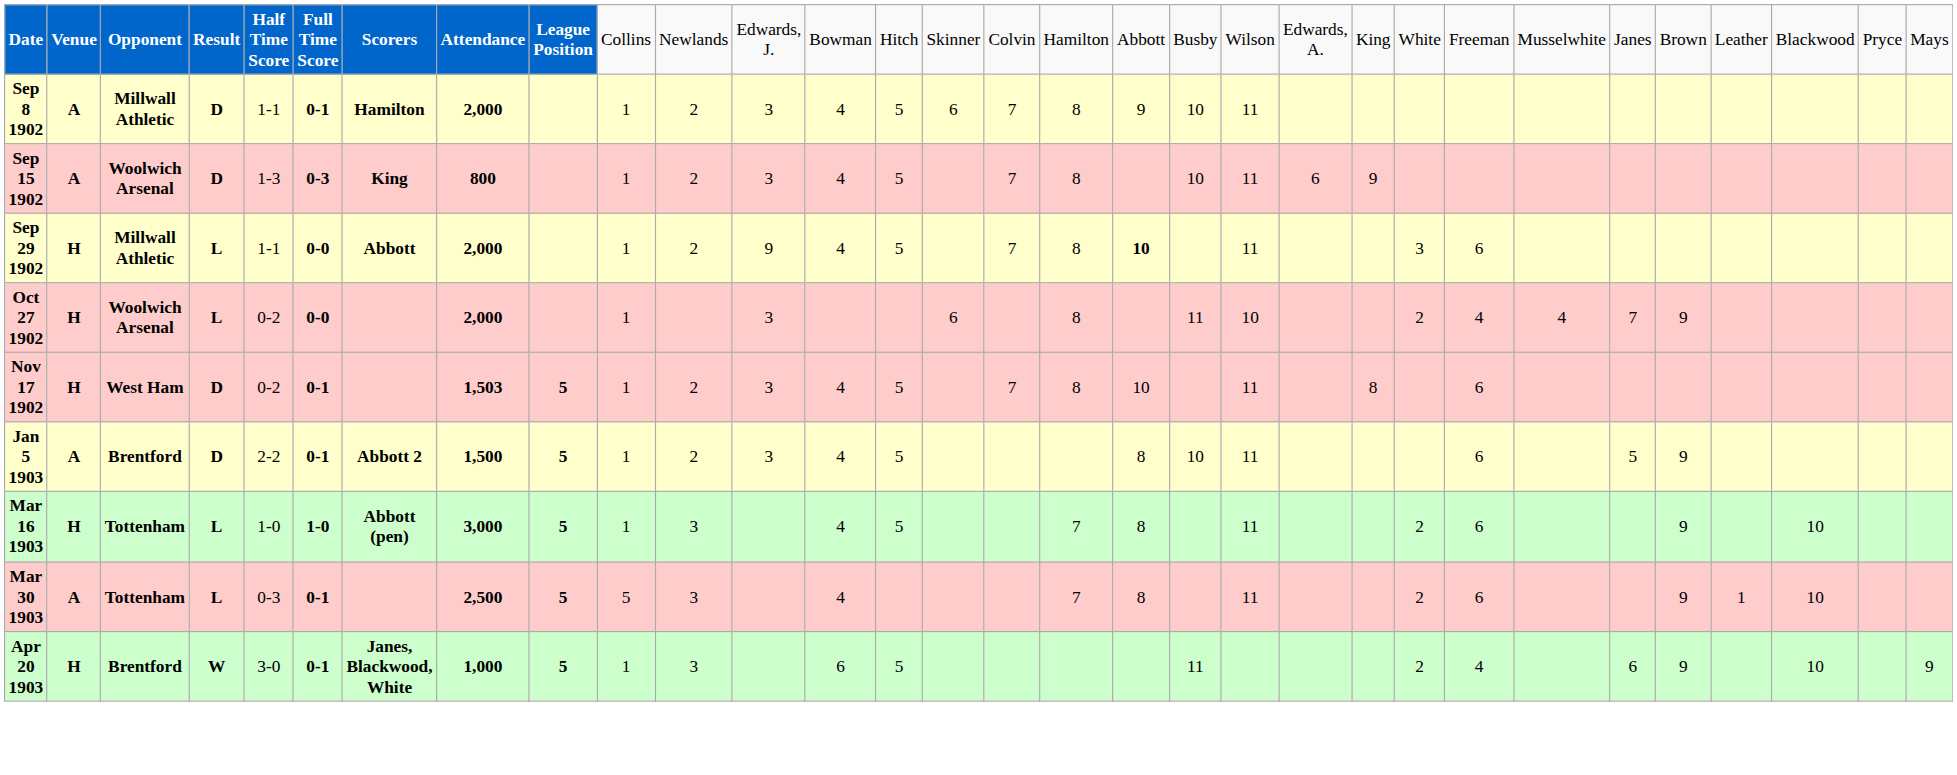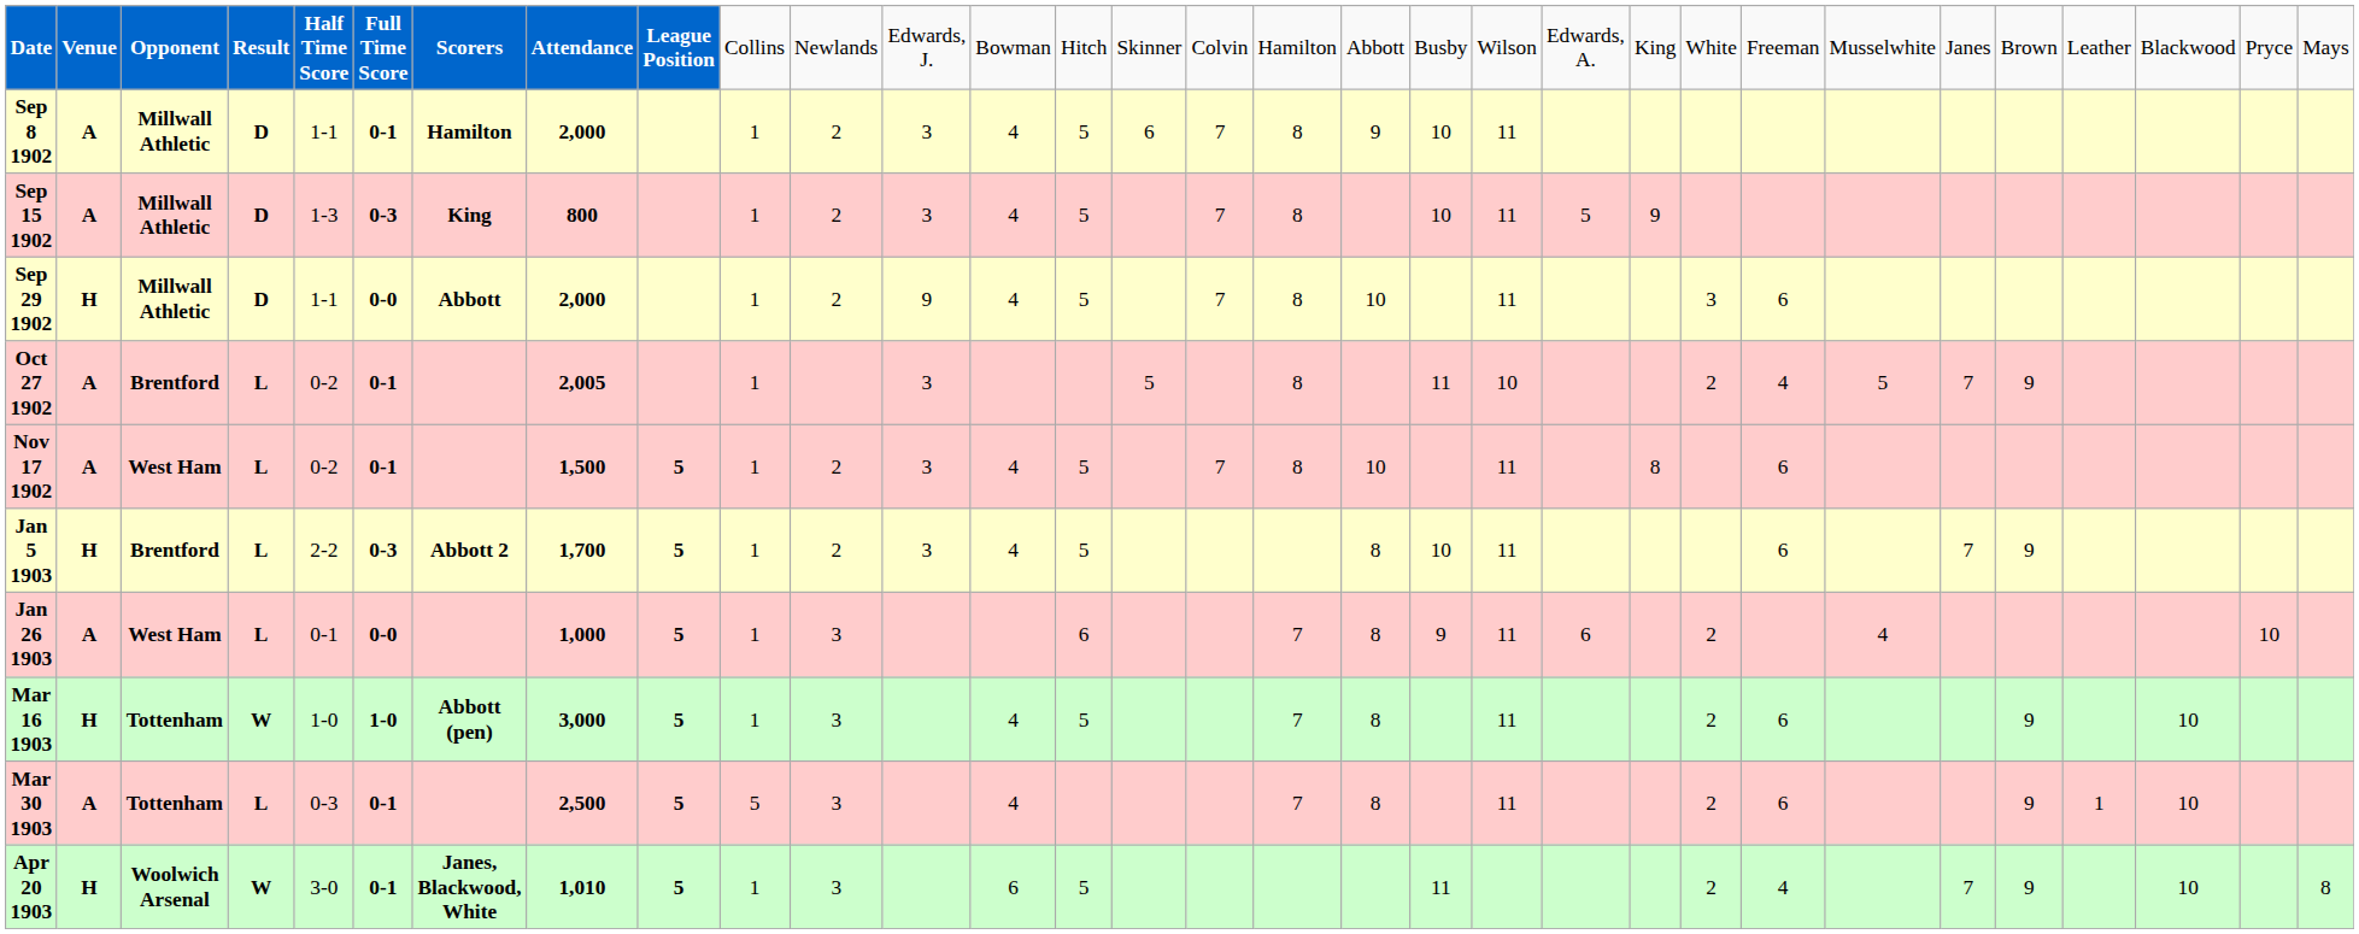Sep 15 1902 | column 3: Woolwich Arsenal -> Millwall Athletic
Sep 15 1902 | column 21: 6 -> 5
Sep 29 1902 | column 4: L -> D
Sep 29 1902 | column 18: bold -> normal
Oct 27 1902 | column 2: H -> A
Oct 27 1902 | column 3: Woolwich Arsenal -> Brentford
Oct 27 1902 | column 6: 0-0 -> 0-1
Oct 27 1902 | column 8: 2,000 -> 2,005
Oct 27 1902 | column 15: 6 -> 5
Oct 27 1902 | column 25: 4 -> 5
Nov 17 1902 | column 2: H -> A
Nov 17 1902 | column 4: D -> L
Nov 17 1902 | column 8: 1,503 -> 1,500
Jan 5 1903 | column 2: A -> H
Jan 5 1903 | column 4: D -> L
Jan 5 1903 | column 6: 0-1 -> 0-3
Jan 5 1903 | column 8: 1,500 -> 1,700
Jan 5 1903 | column 26: 5 -> 7
+ row: Jan 26 1903 | A | West Ham | L | 0-1 | 0-0 | 1,000 | 5 | 1 | 3 | 6 | 7 | 8 | 9 | 11 | 6 | 2 | 4 | 10
Mar 16 1903 | column 4: L -> W
Apr 20 1903 | column 3: Brentford -> Woolwich Arsenal
Apr 20 1903 | column 8: 1,000 -> 1,010
Apr 20 1903 | column 26: 6 -> 7
Apr 20 1903 | column 31: 9 -> 8
